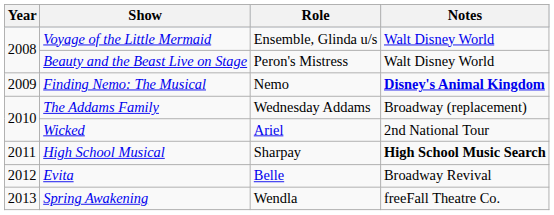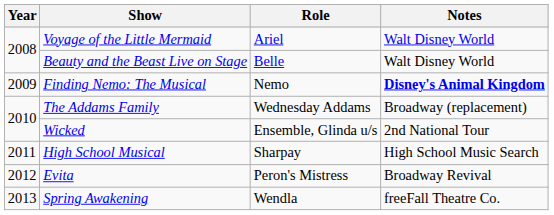Voyage of the Little Mermaid | Role: Ensemble, Glinda u/s -> Ariel
Beauty and the Beast Live on Stage | Role: Peron's Mistress -> Belle
Wicked | Role: Ariel -> Ensemble, Glinda u/s
High School Musical | Notes: bold -> normal
Evita | Role: Belle -> Peron's Mistress
